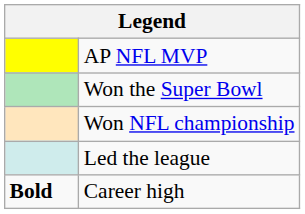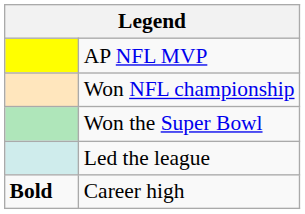rows swapped: Won NFL championship <-> Won the Super Bowl
